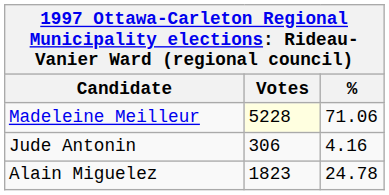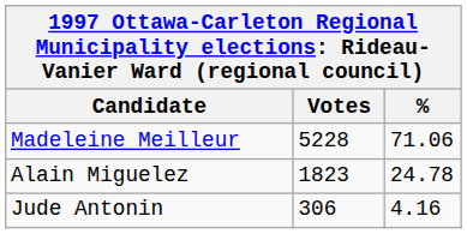Madeleine Meilleur | Votes: lightyellow background -> no background
rows swapped: Alain Miguelez <-> Jude Antonin
